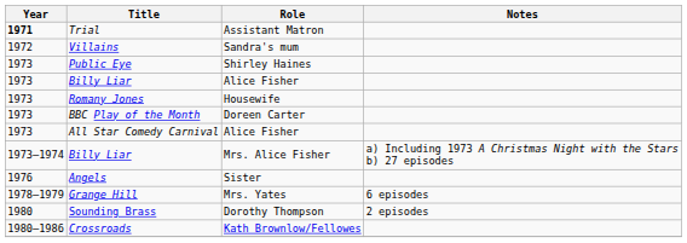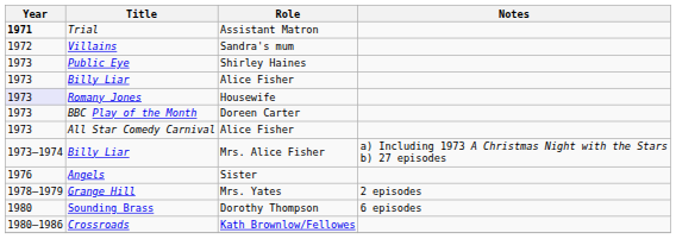Romany Jones | Year: no background -> lavender background
Grange Hill | Notes: 6 episodes -> 2 episodes
Sounding Brass | Notes: 2 episodes -> 6 episodes
